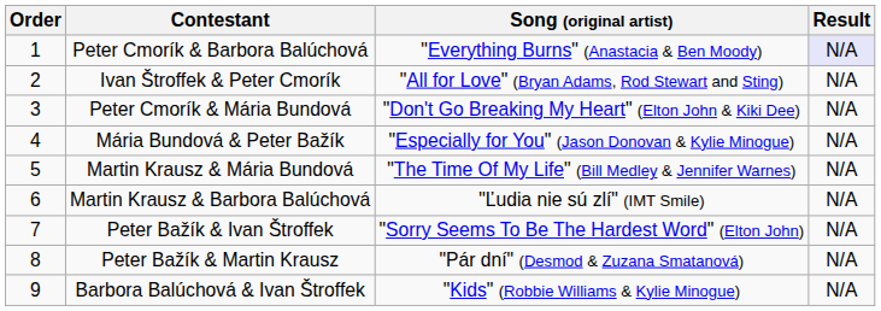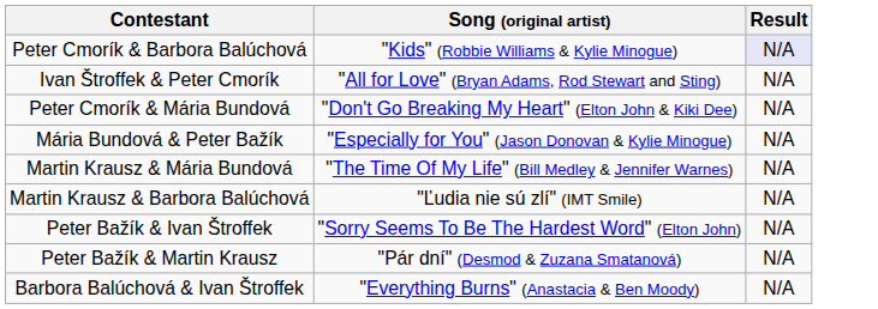- column: Order | 1 | 2 | 3 | 4 | 5 | 6 | 7 | 8 | 9
Peter Cmorík & Barbora Balúchová | Song (original artist): "Everything Burns" (Anastacia & Ben Moody) -> "Kids" (Robbie Williams & Kylie Minogue)
Barbora Balúchová & Ivan Štroffek | Song (original artist): "Kids" (Robbie Williams & Kylie Minogue) -> "Everything Burns" (Anastacia & Ben Moody)
